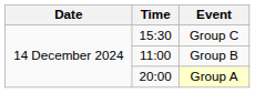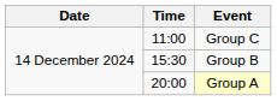Group C | Time: 15:30 -> 11:00
Group B | Time: 11:00 -> 15:30
